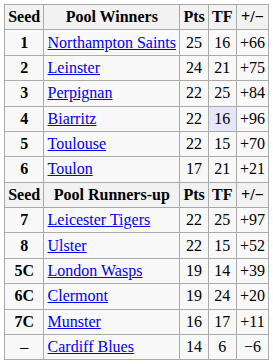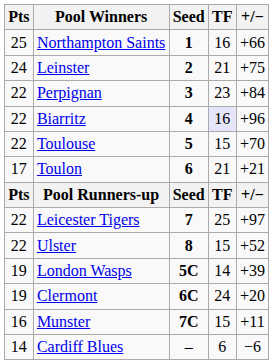columns swapped: Seed <-> Pts
Perpignan | TF: 25 -> 23
Munster | TF: 17 -> 15
